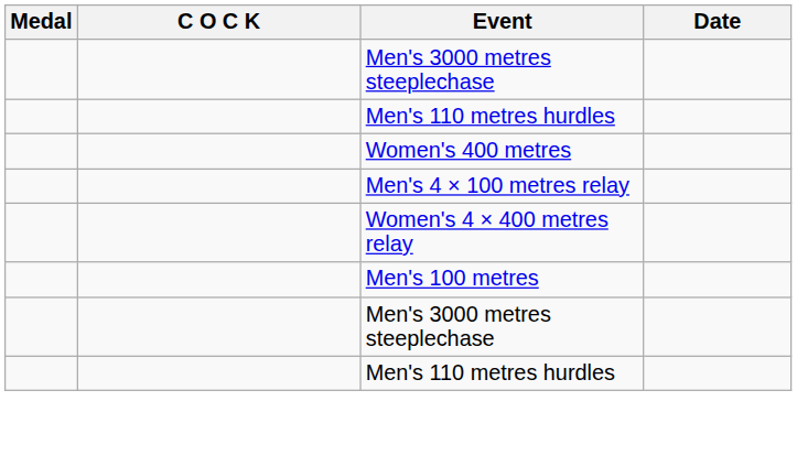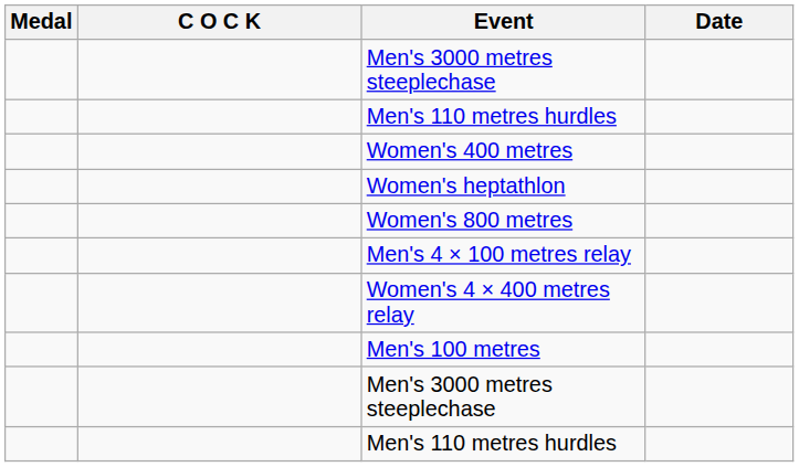+ row: Women's heptathlon
+ row: Women's 800 metres
